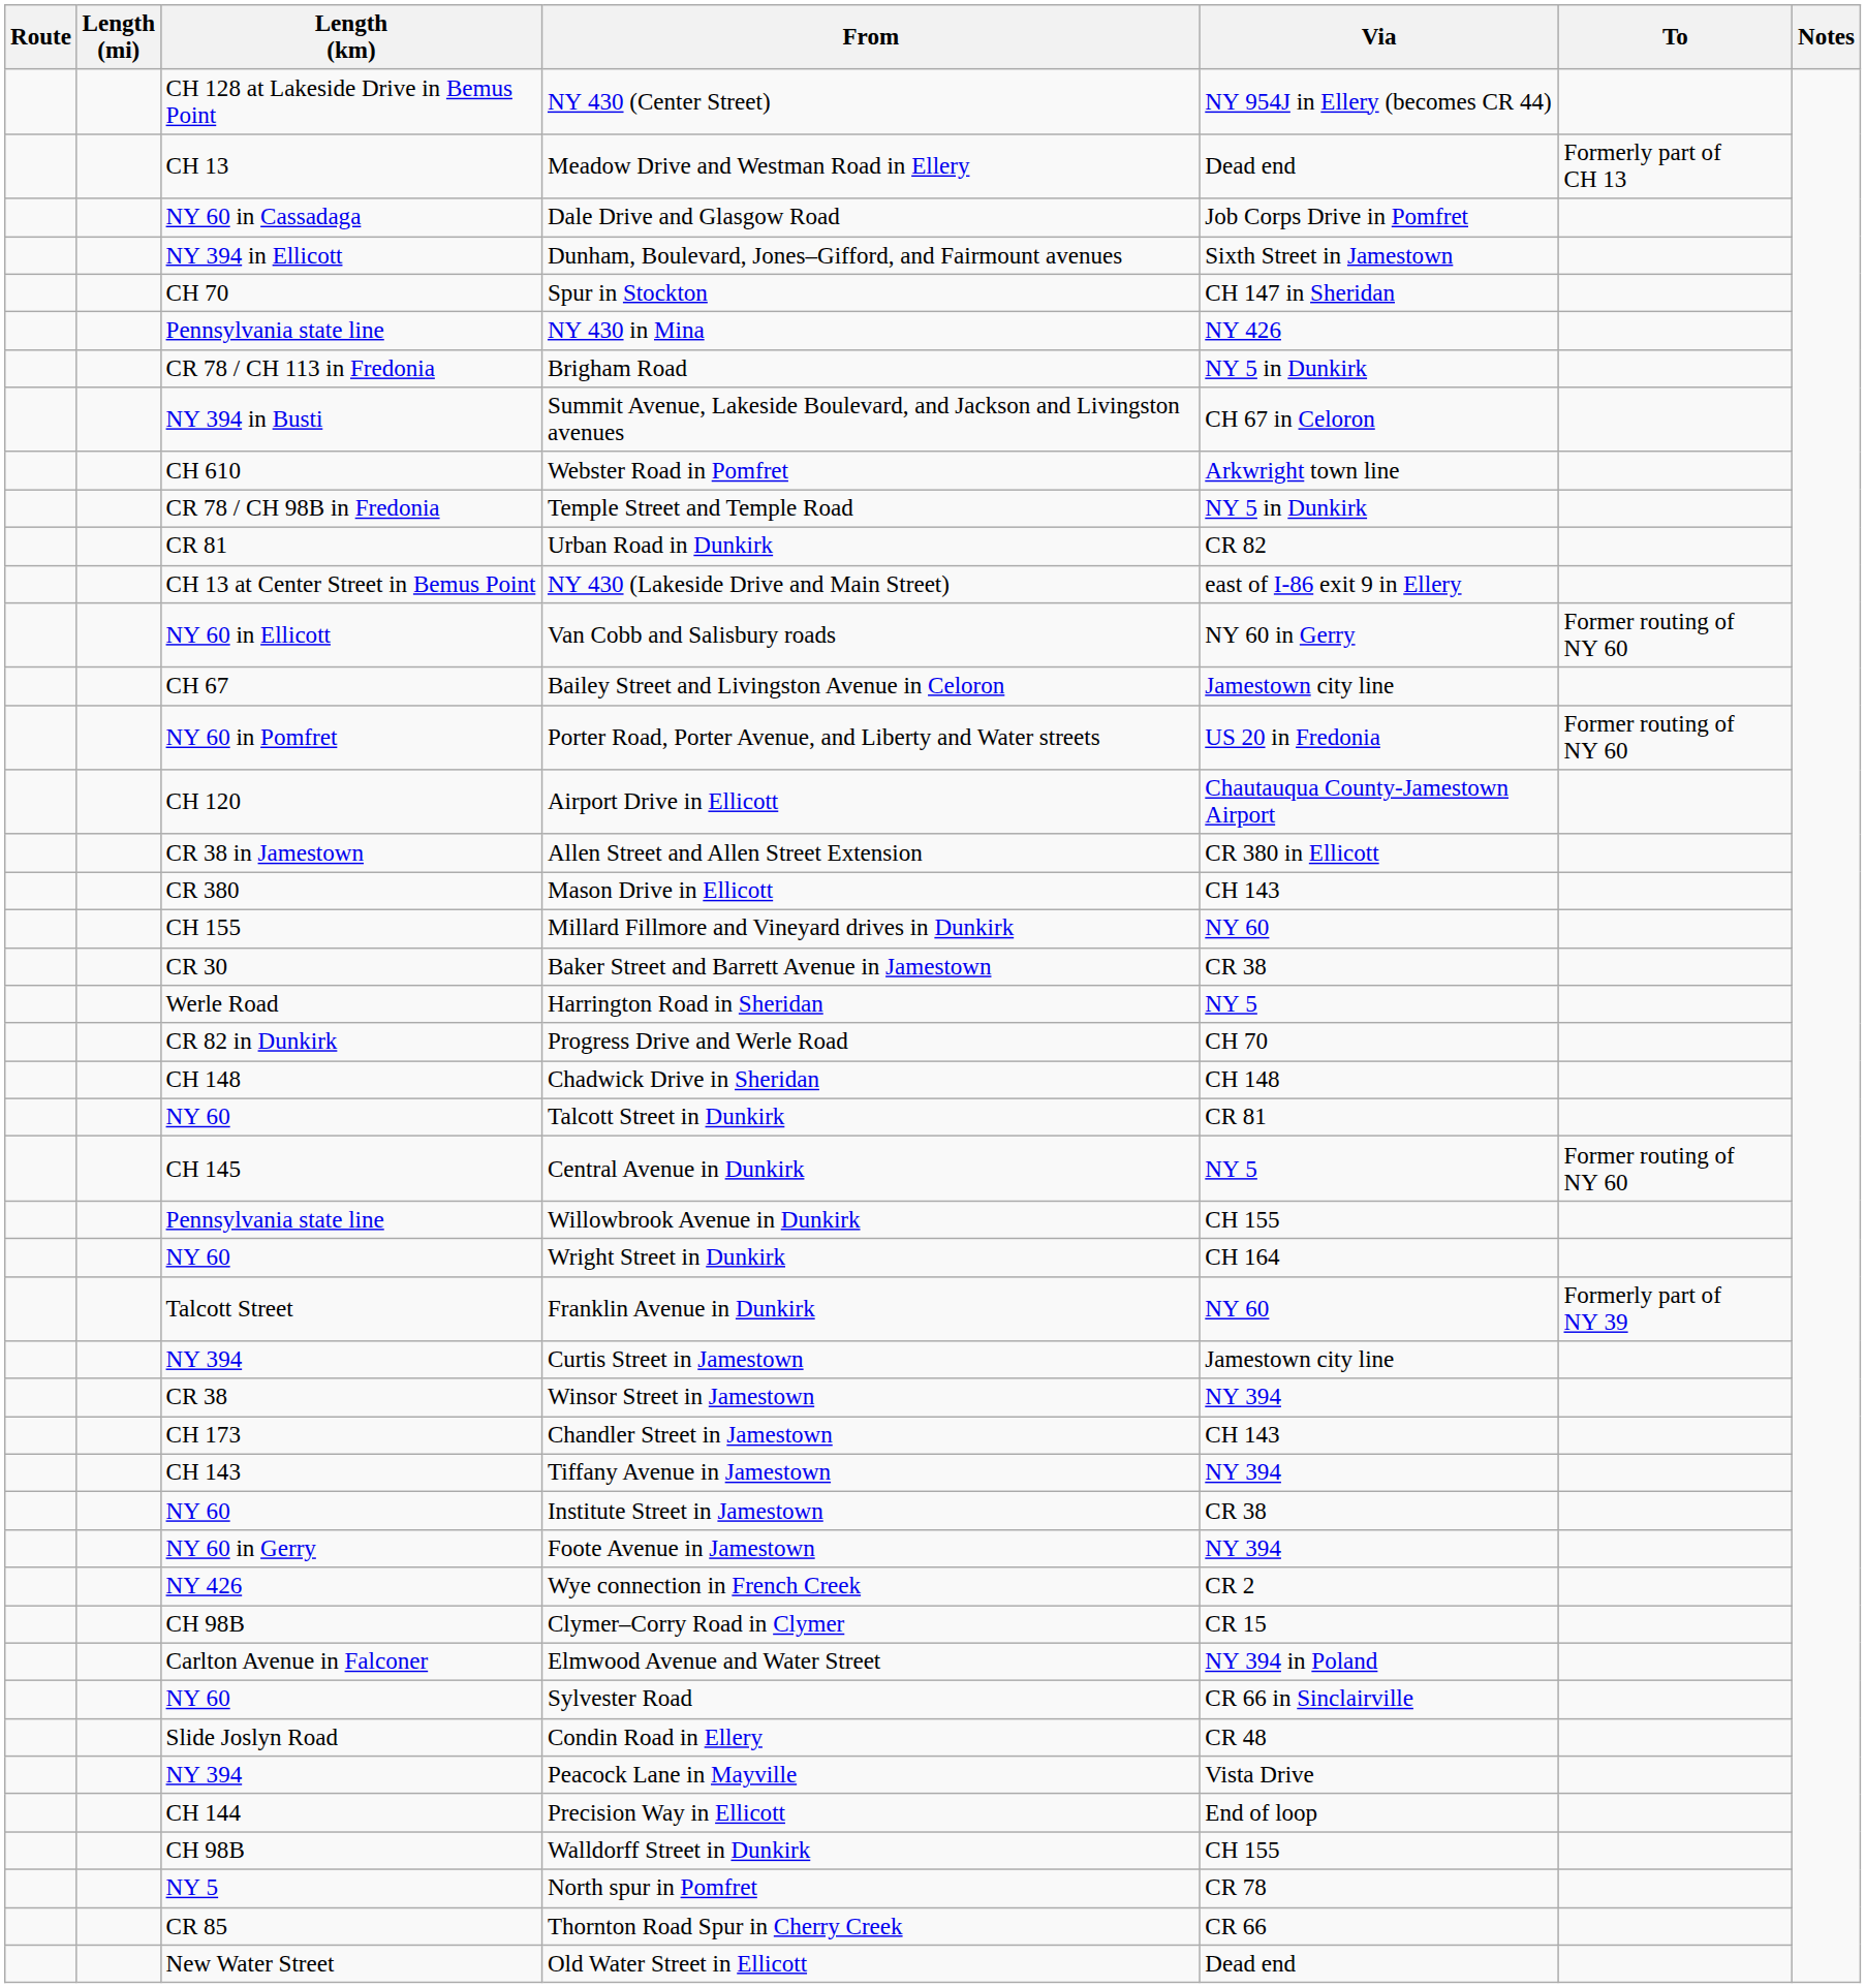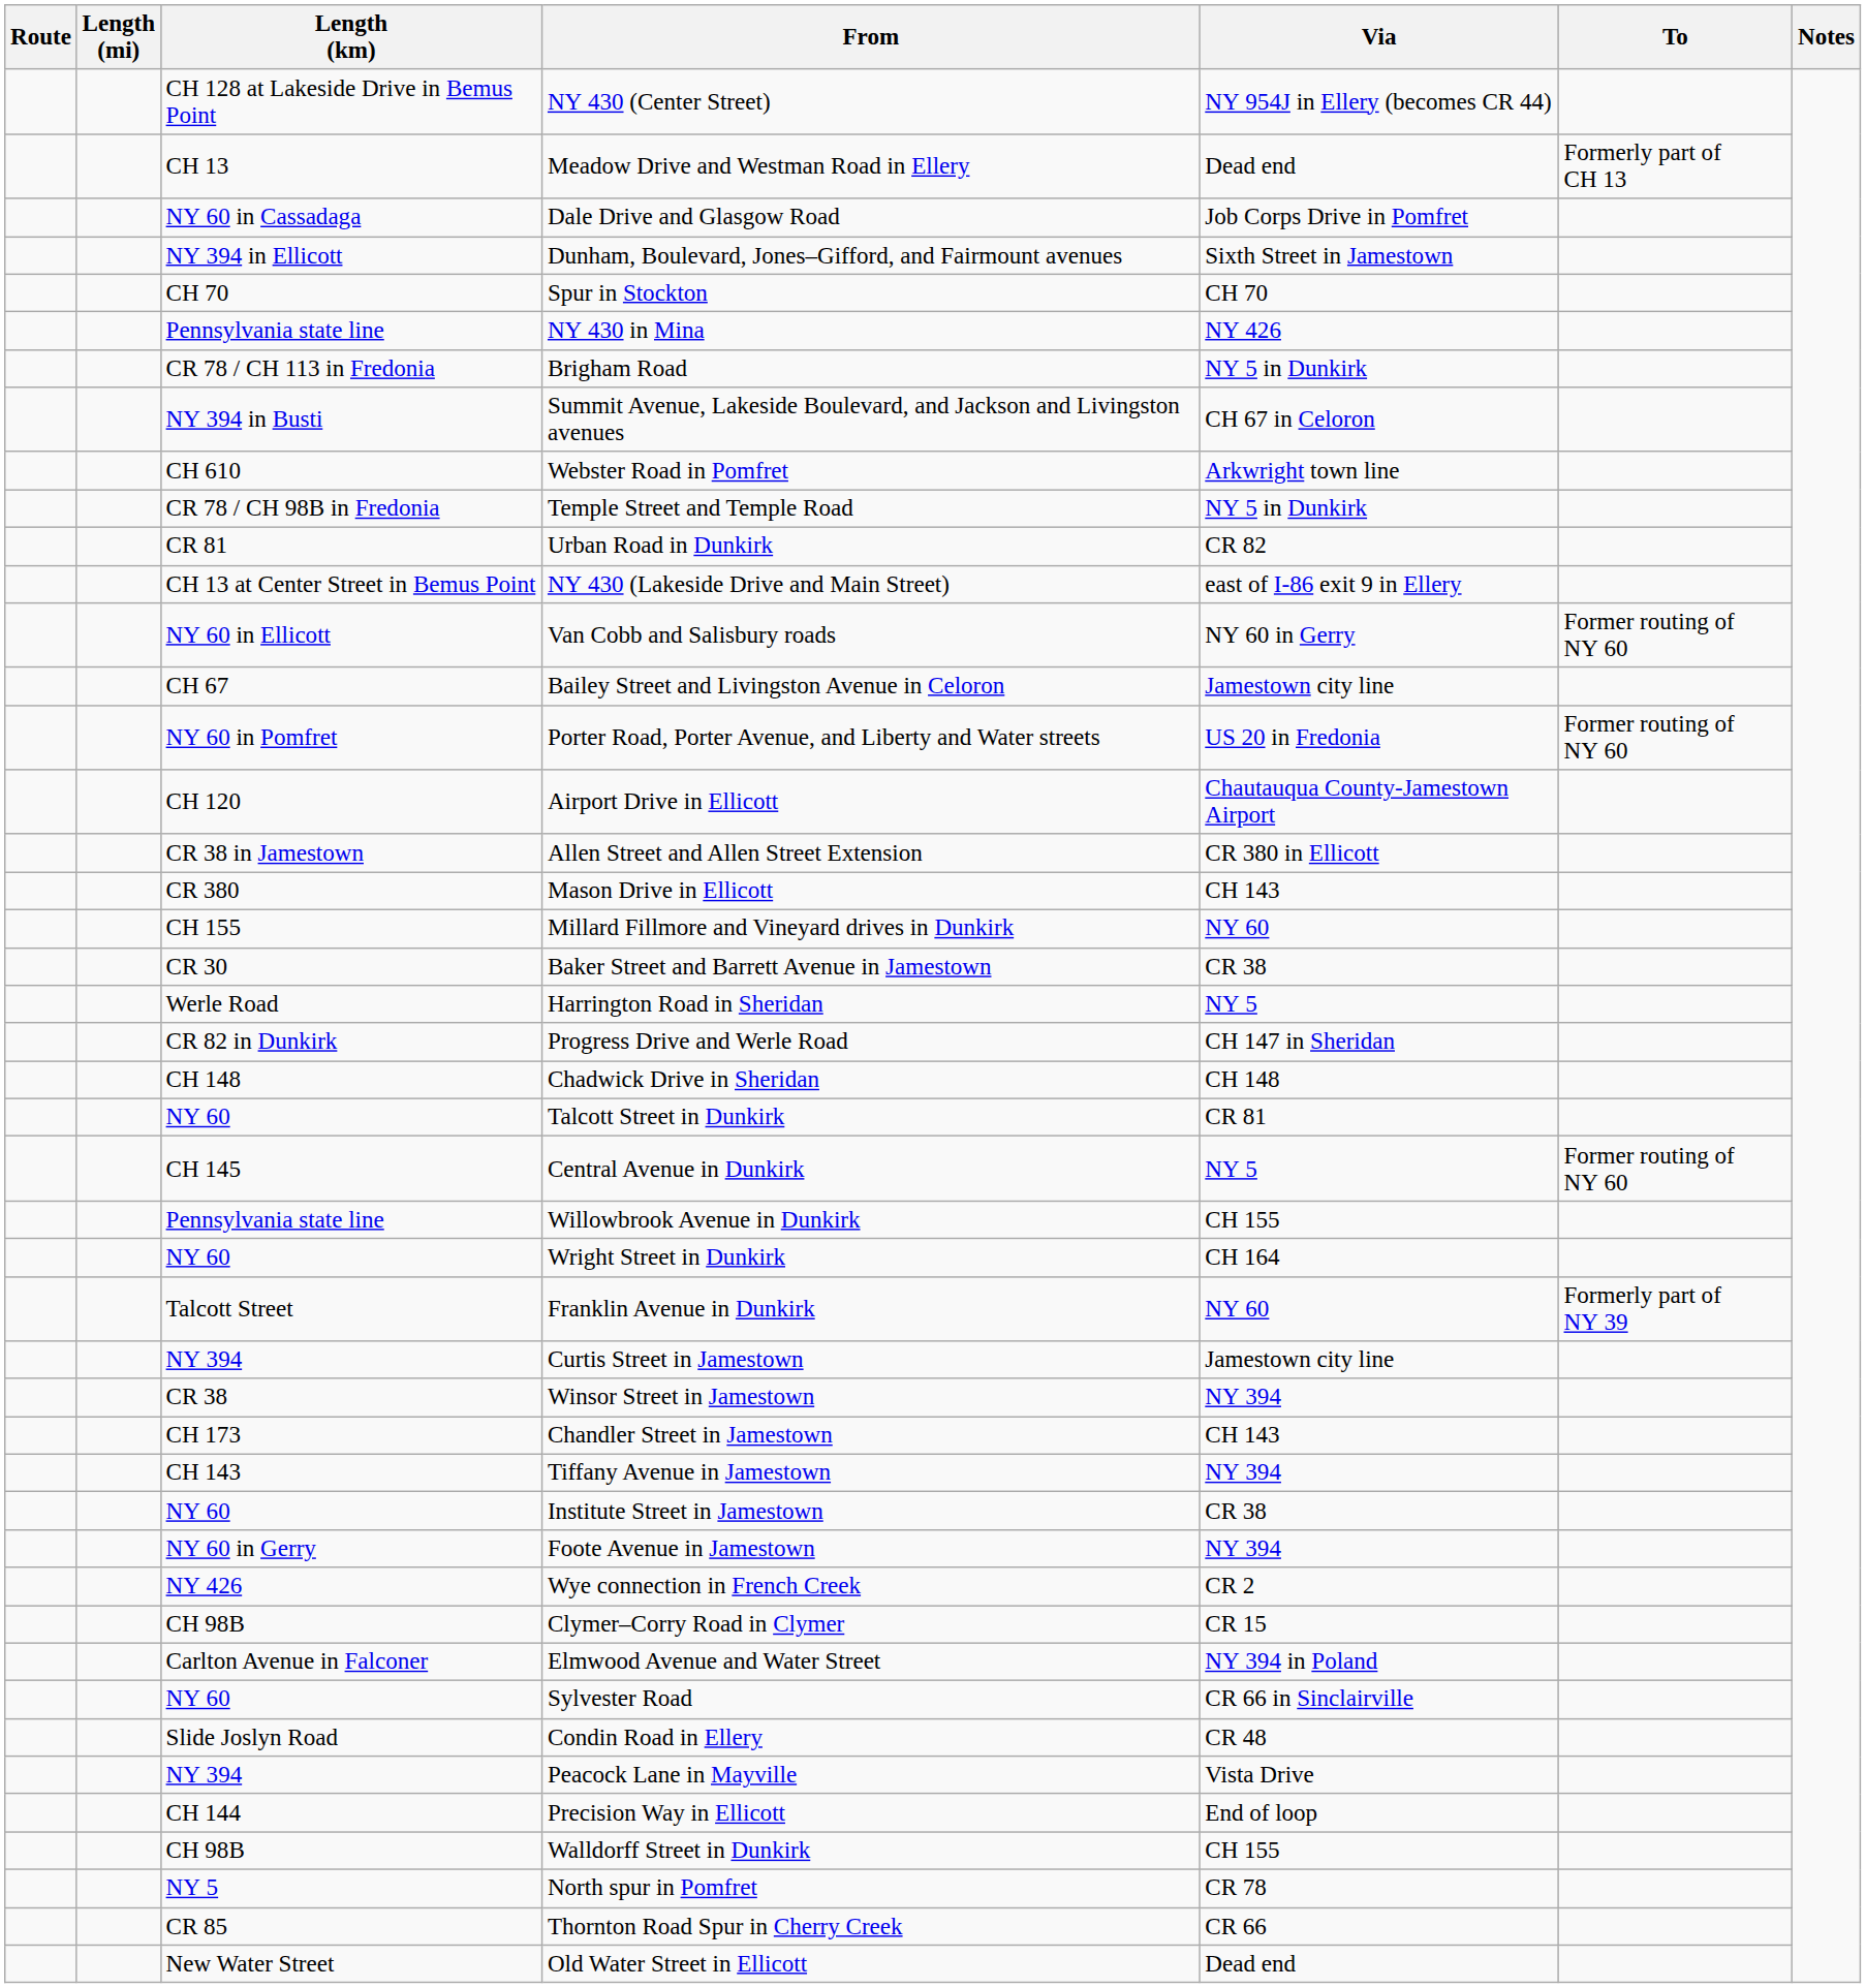Spur in Stockton | Via: CH 147 in Sheridan -> CH 70
Progress Drive and Werle Road | Via: CH 70 -> CH 147 in Sheridan
